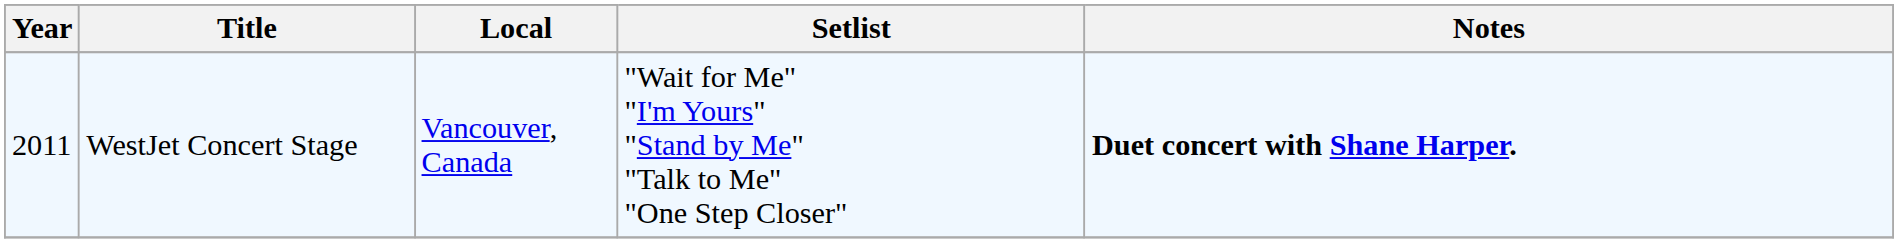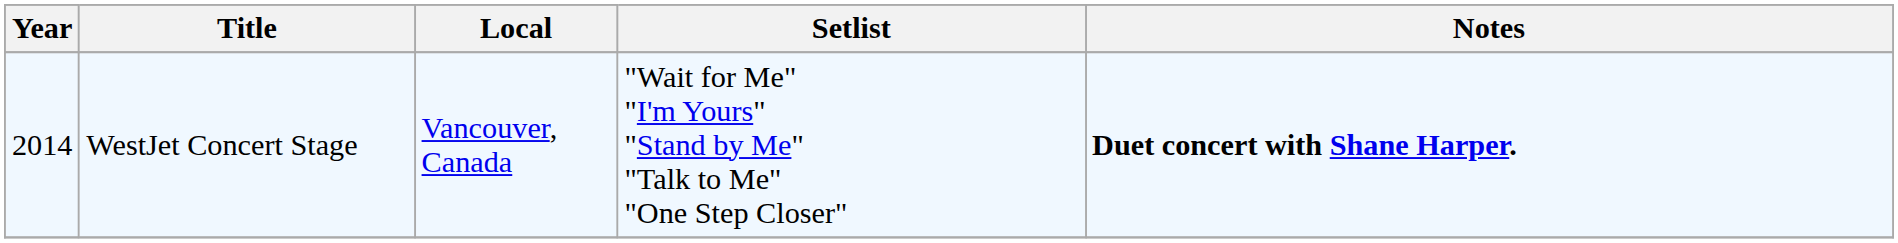WestJet Concert Stage | Year: 2011 -> 2014
